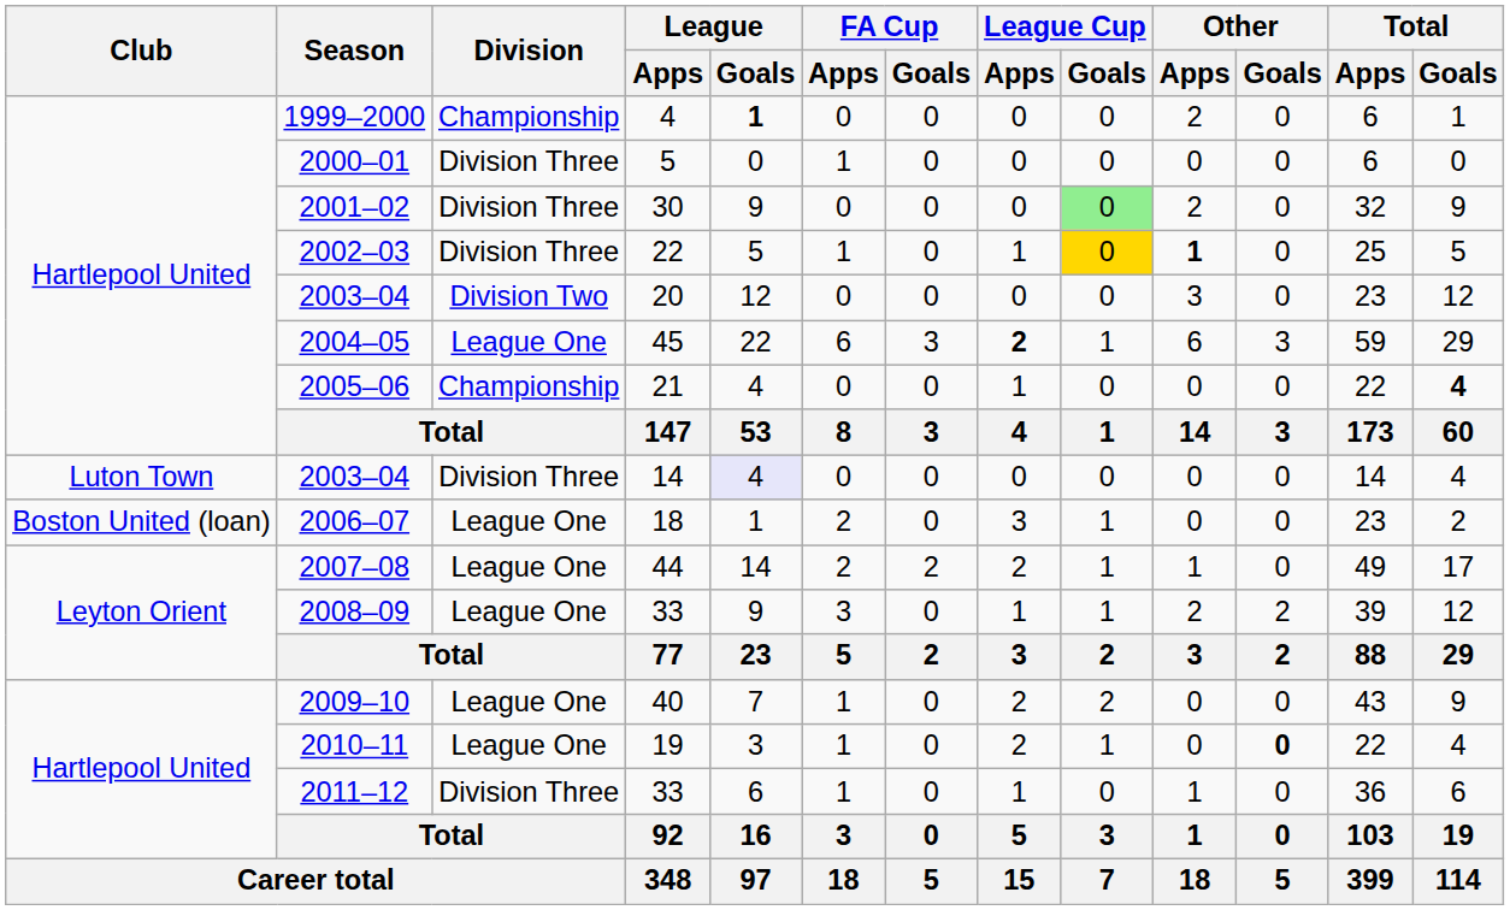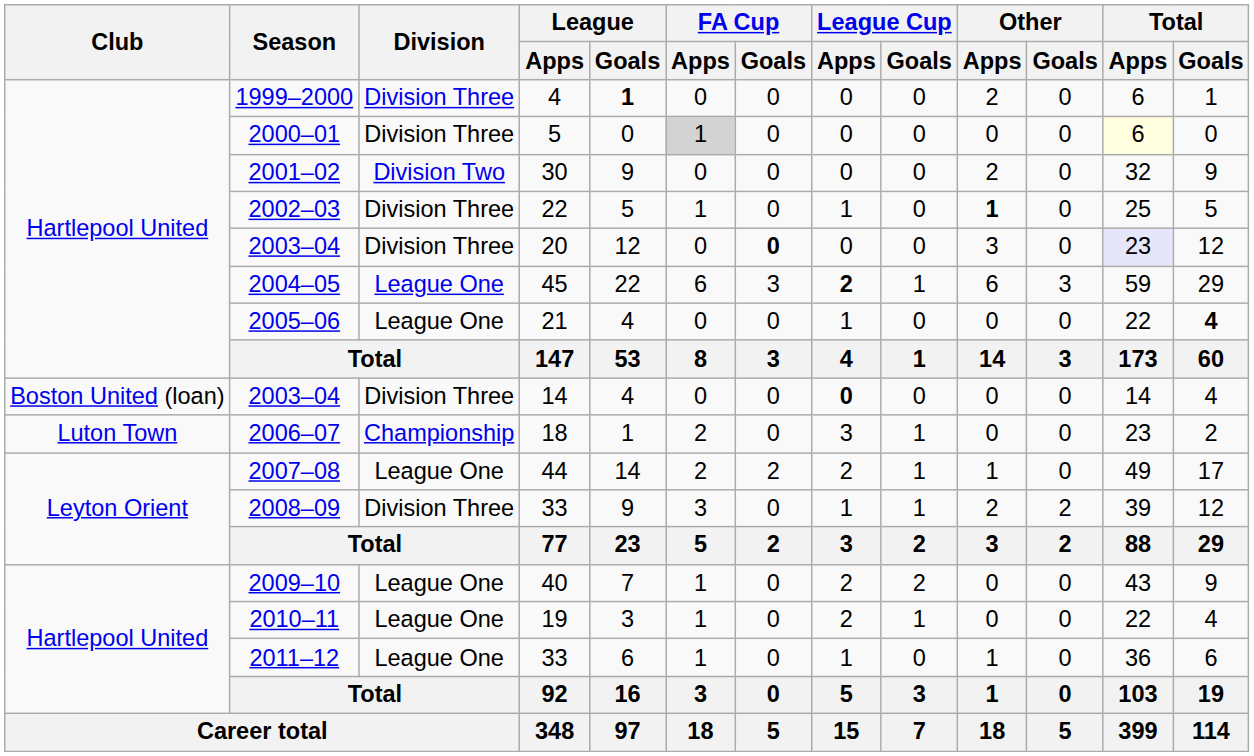1999–2000 | Division: Championship -> Division Three
2000–01 | FA Cup / Apps: no background -> lightgrey background
2000–01 | Total / Apps: no background -> lightyellow background
2001–02 | Division: Division Three -> Division Two
2001–02 | League Cup / Goals: lightgreen background -> no background
2002–03 | League Cup / Goals: gold background -> no background
2003–04 / 20 | Division: Division Two -> Division Three
2003–04 / 20 | FA Cup / Goals: normal -> bold
2003–04 / 20 | Total / Apps: no background -> lavender background
2005–06 | Division: Championship -> League One
2003–04 / 14 | Club: Luton Town -> Boston United (loan)
2003–04 / 14 | League / Goals: lavender background -> no background
2003–04 / 14 | League Cup / Apps: normal -> bold
2006–07 | Club: Boston United (loan) -> Luton Town
2006–07 | Division: League One -> Championship
2008–09 | Division: League One -> Division Three
2010–11 | Other / Goals: bold -> normal
2011–12 | Division: Division Three -> League One
